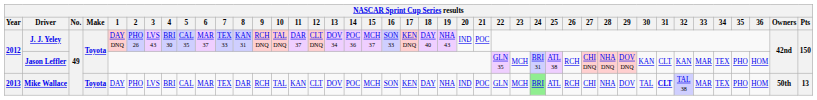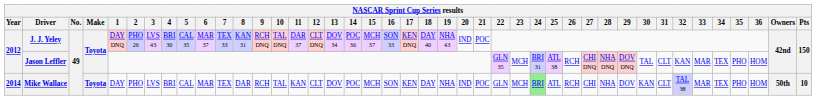Jason Leffler | 30: KAN -> TAL
Mike Wallace | Year: 2013 -> 2014
Mike Wallace | 30: TAL -> KAN
Mike Wallace | 31: bold -> normal
Mike Wallace | Pts: 13 -> 10
